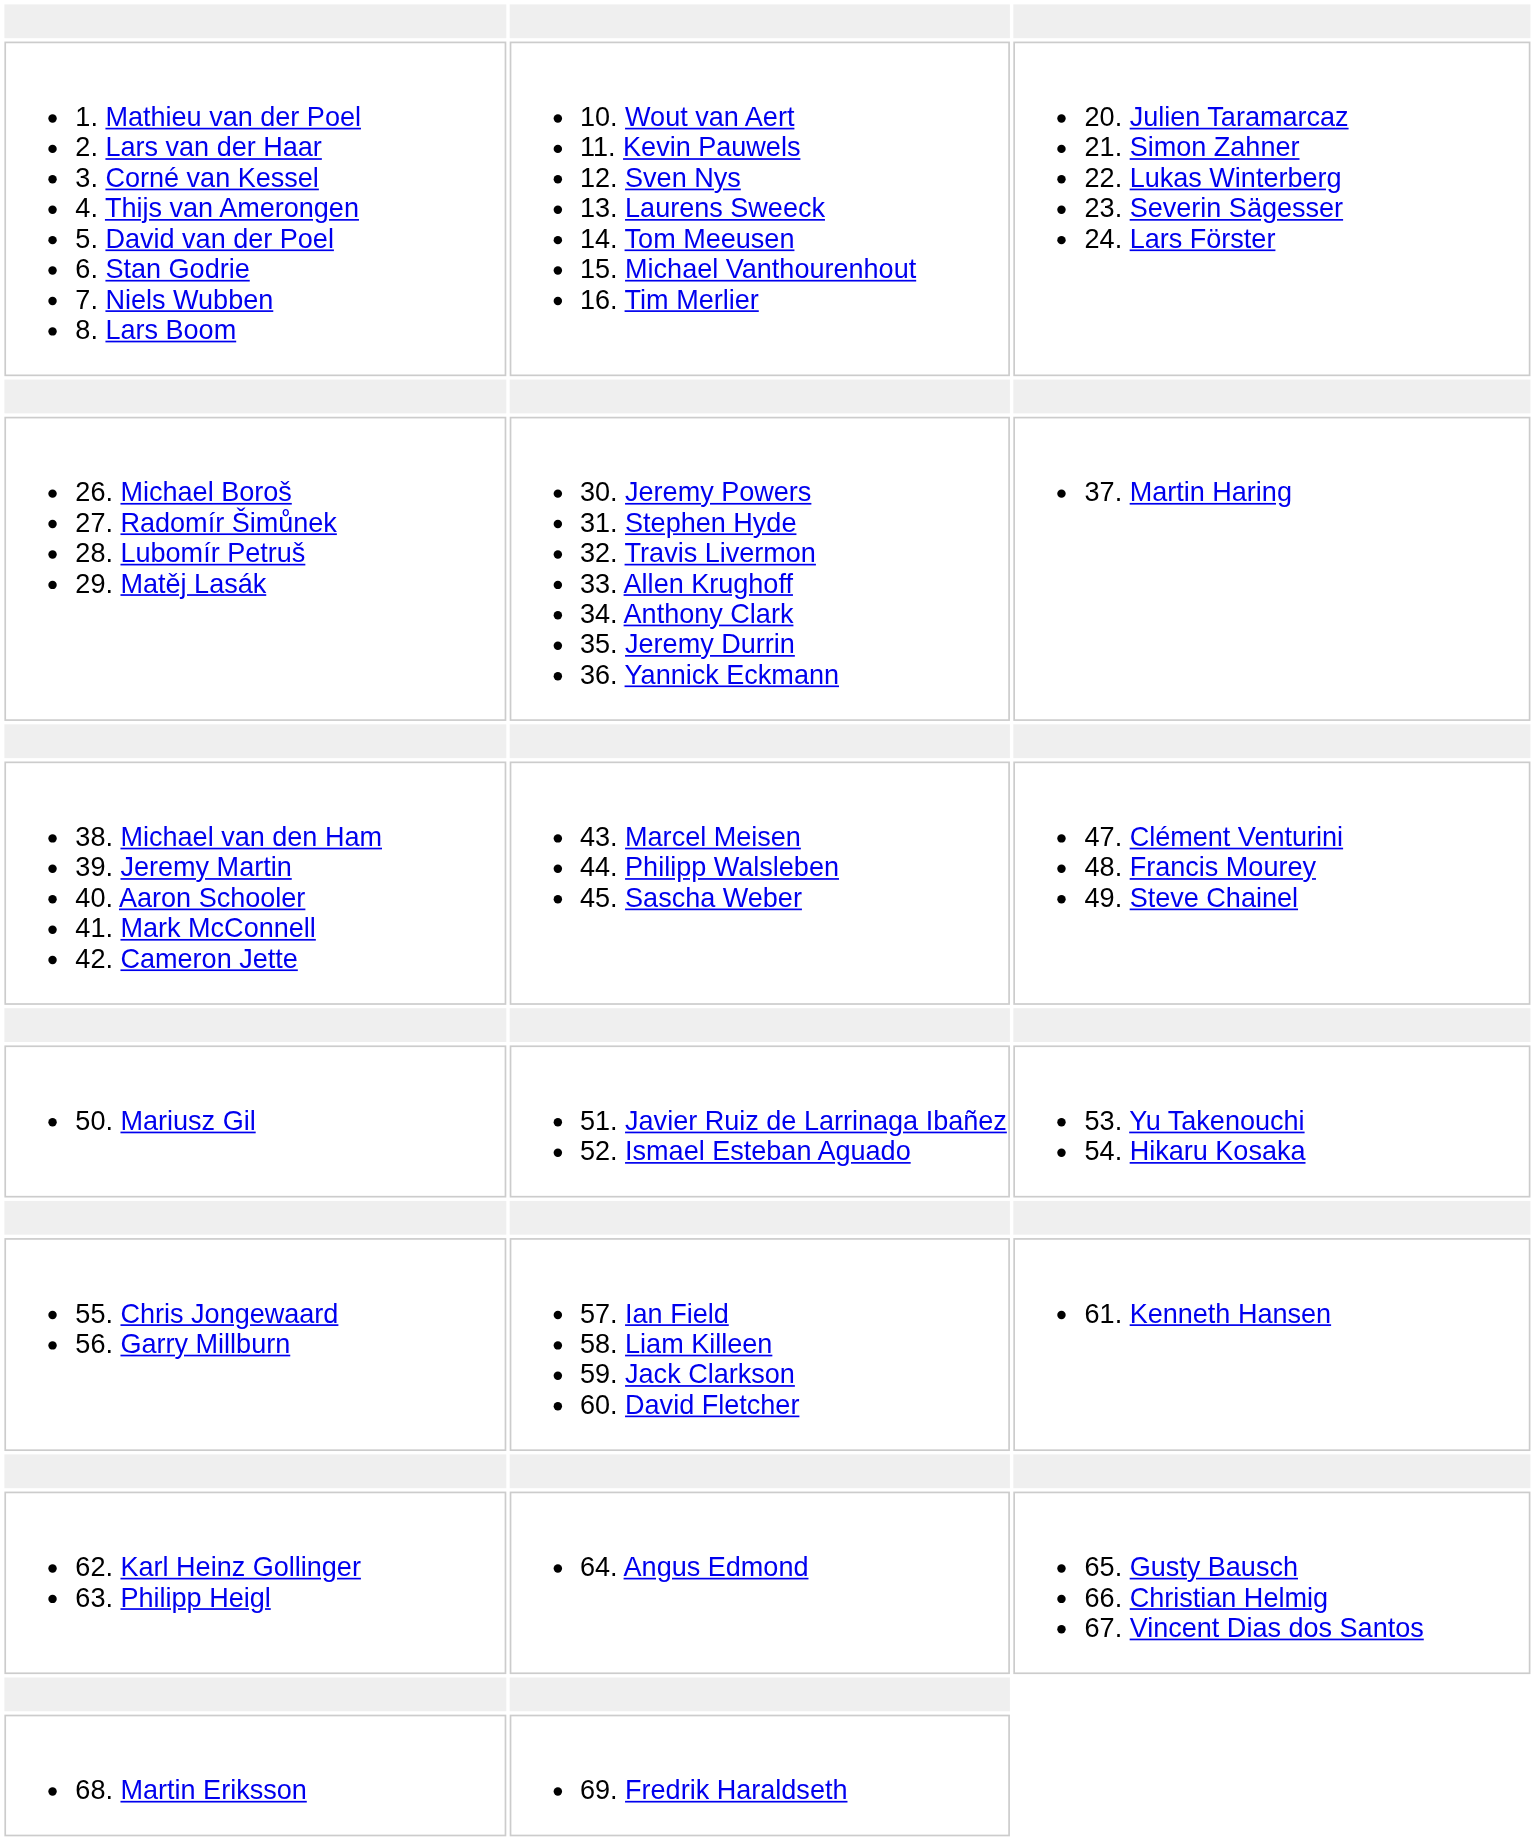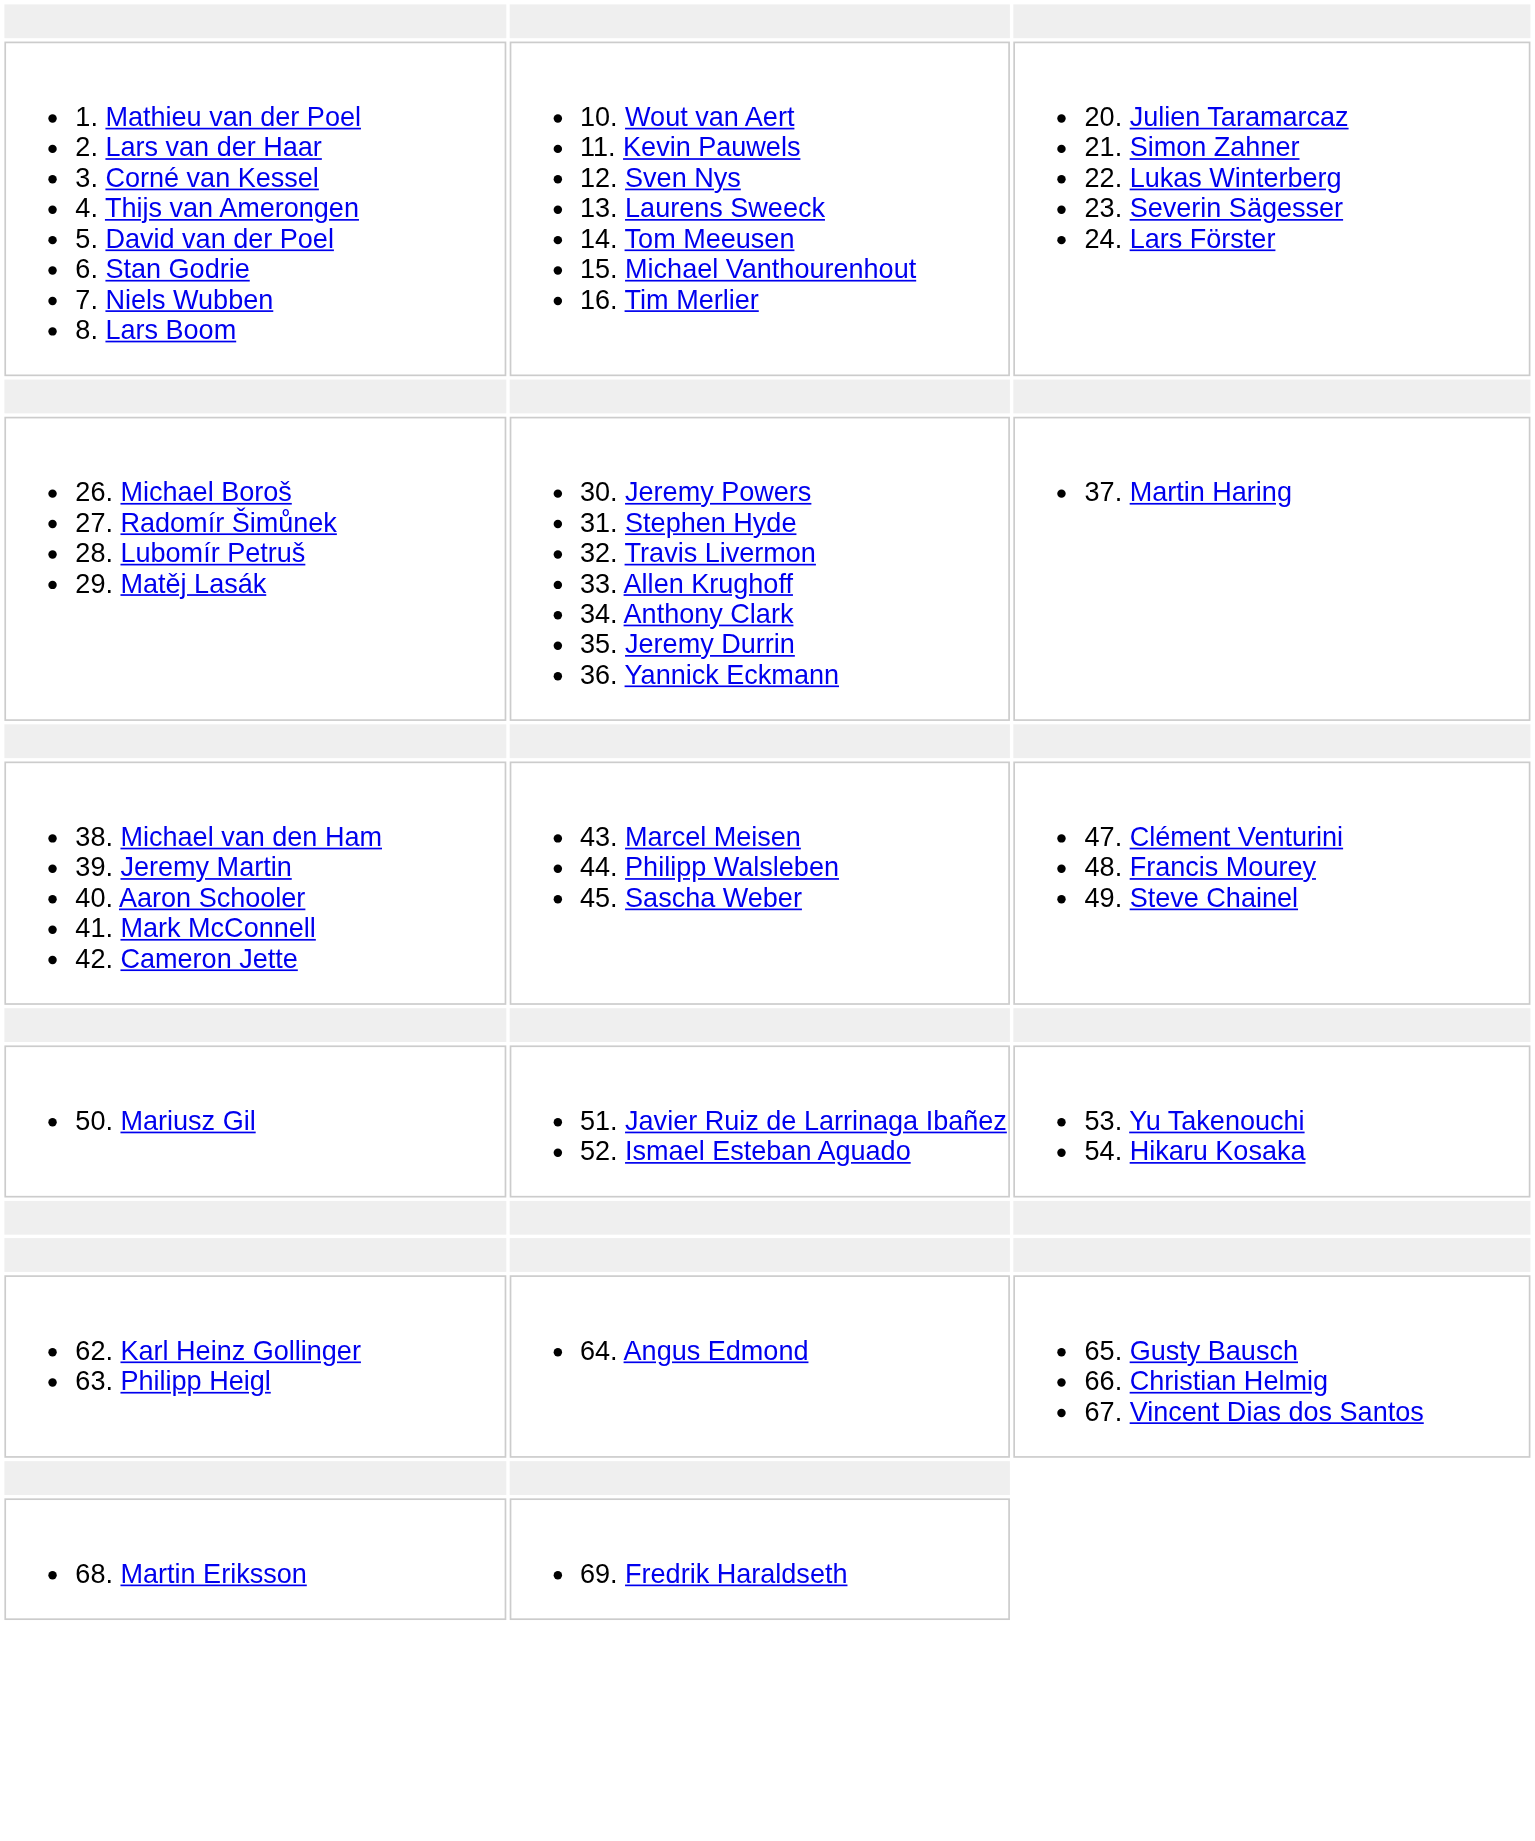- row: 55. Chris Jongewaard 56. Garry Millburn | 57. Ian Field 58. Liam Killeen 59. Jack Clarkson 60. David Fletcher | 61. Kenneth Hansen
